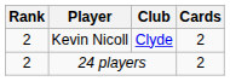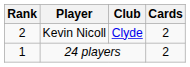24 players | Rank: 2 -> 1
